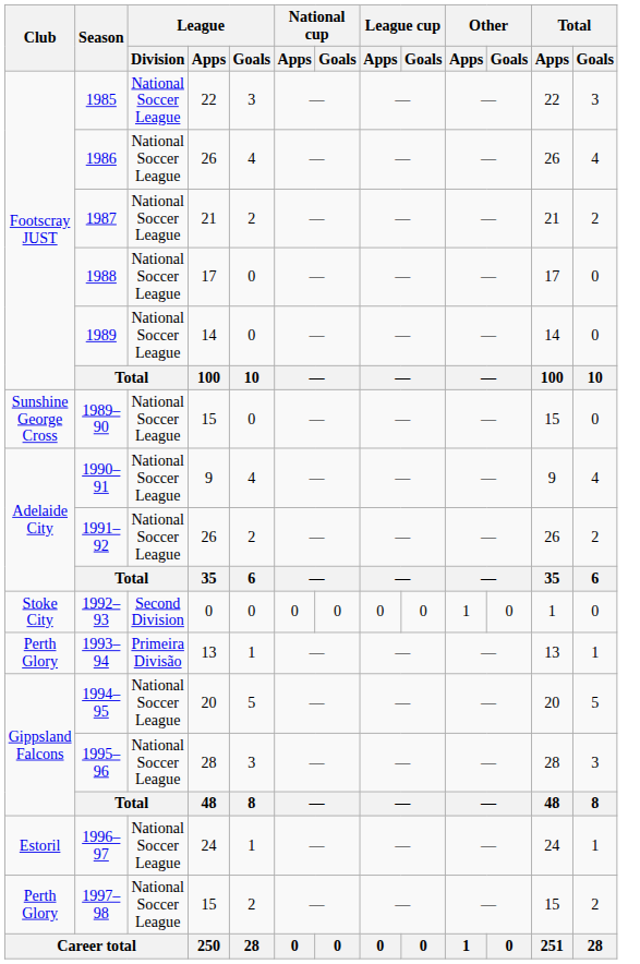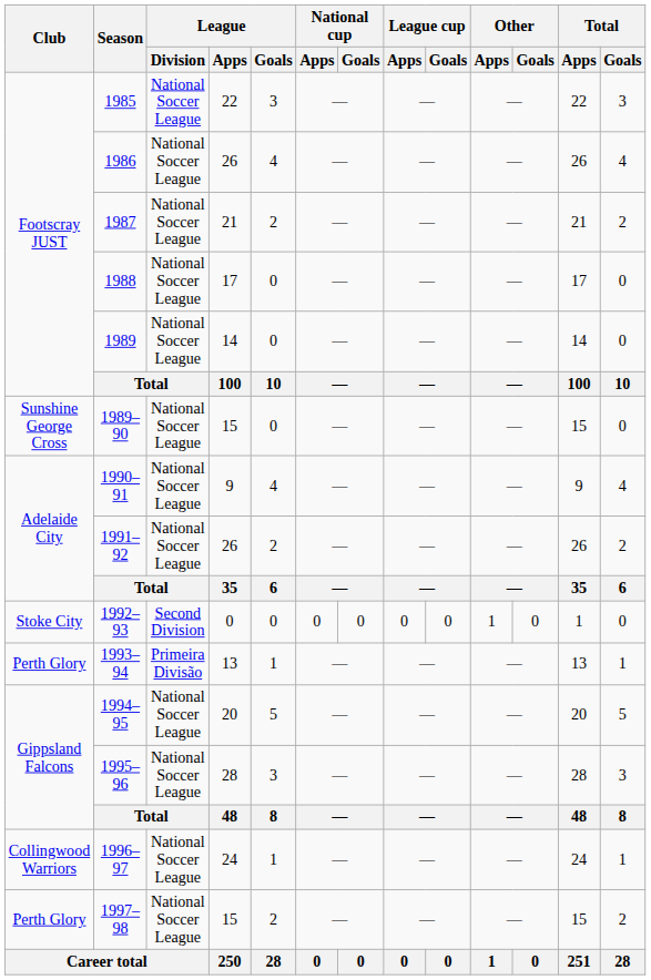1996–97 | Club: Estoril -> Collingwood Warriors
